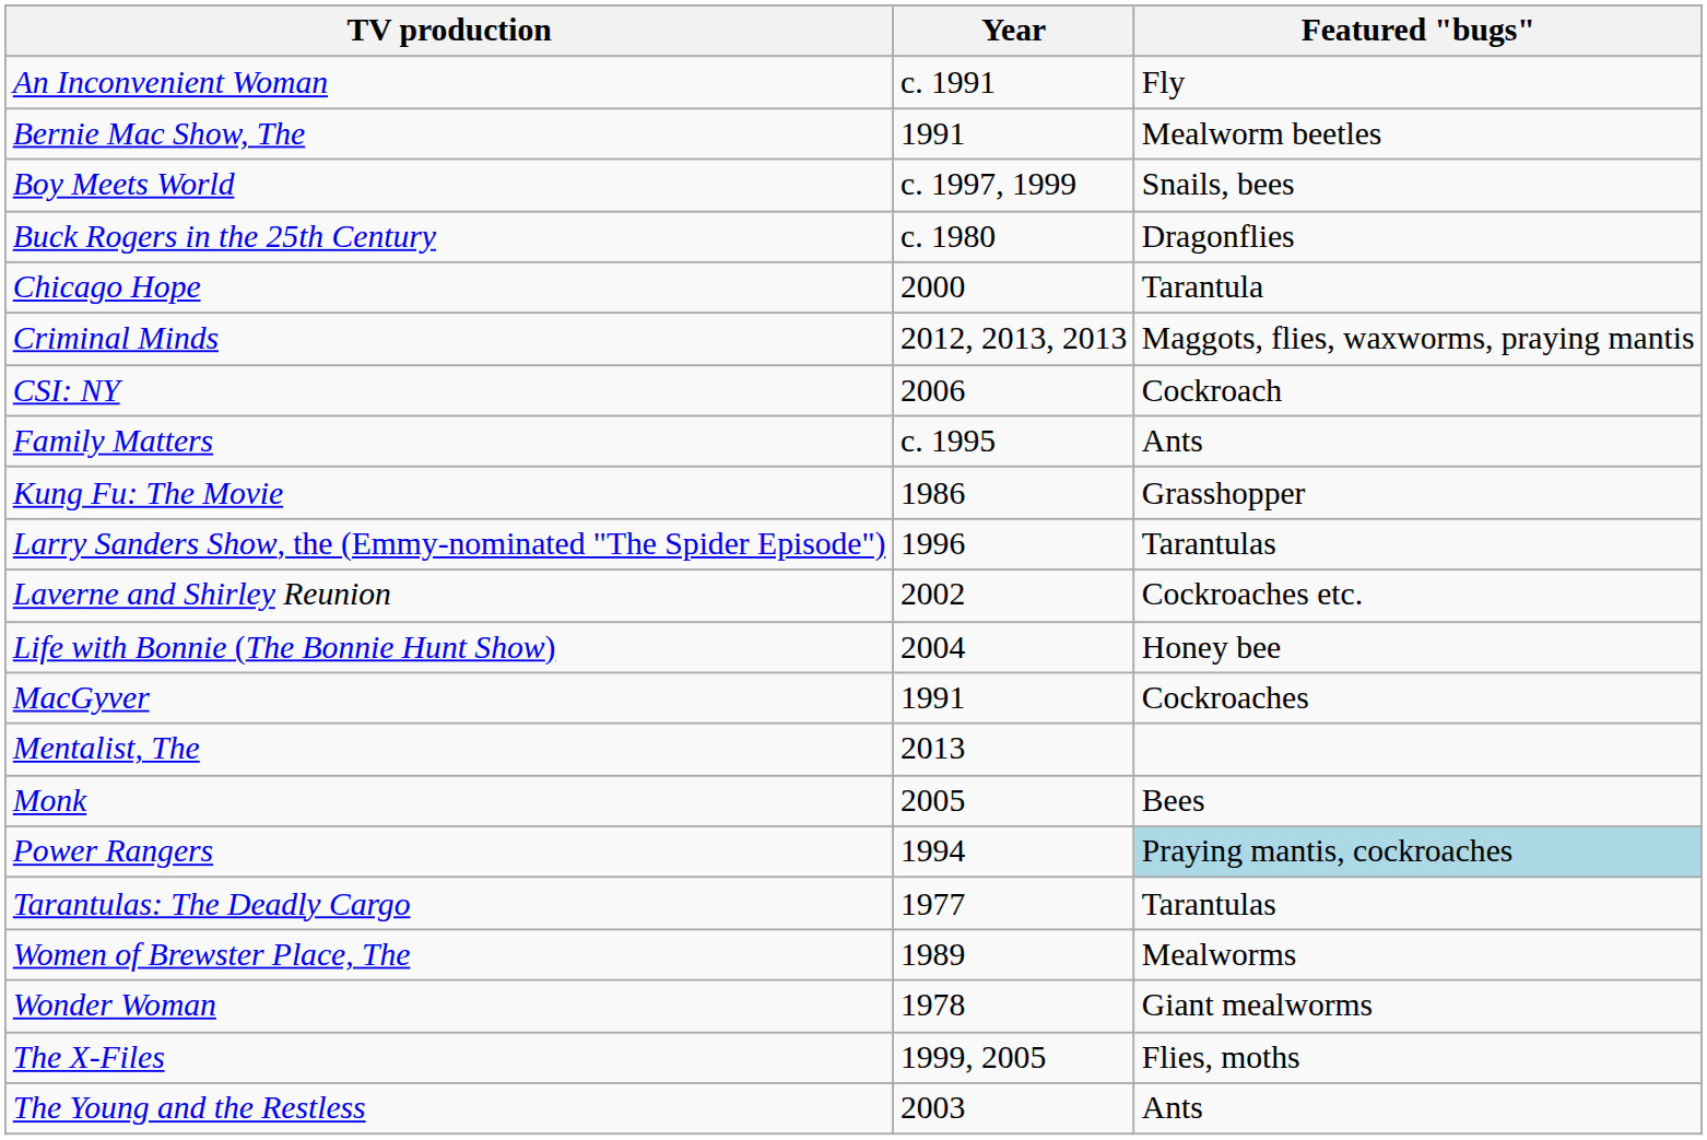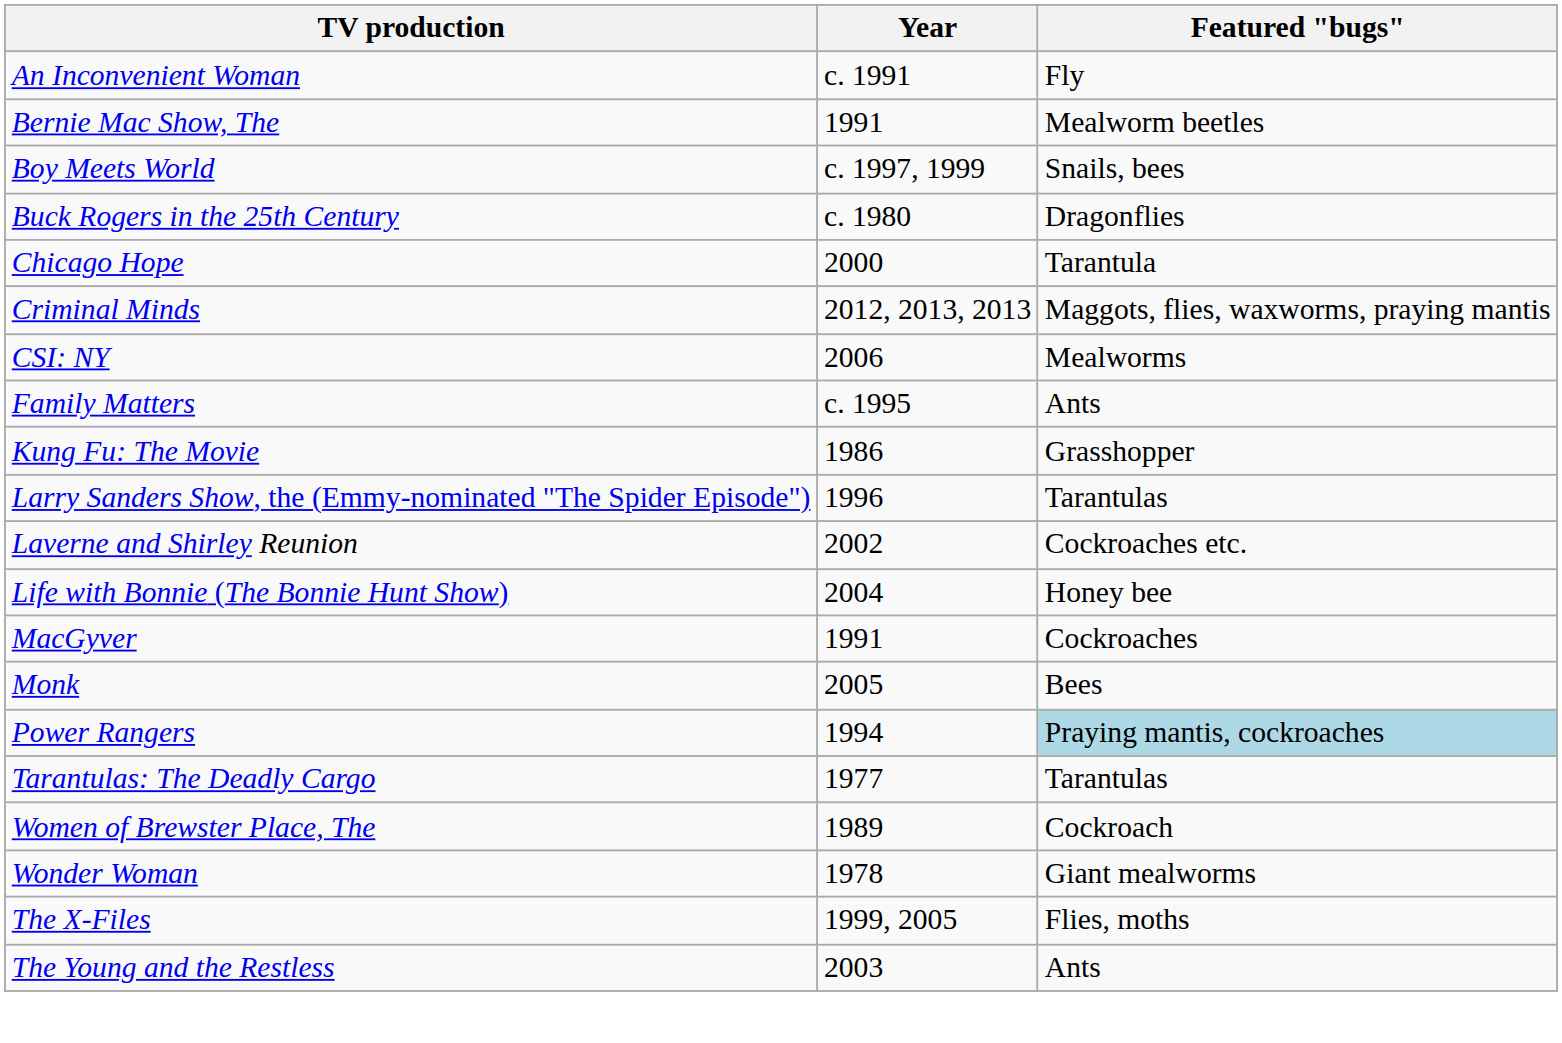CSI: NY | Featured "bugs": Cockroach -> Mealworms
- row: Mentalist, The | 2013
Women of Brewster Place, The | Featured "bugs": Mealworms -> Cockroach
